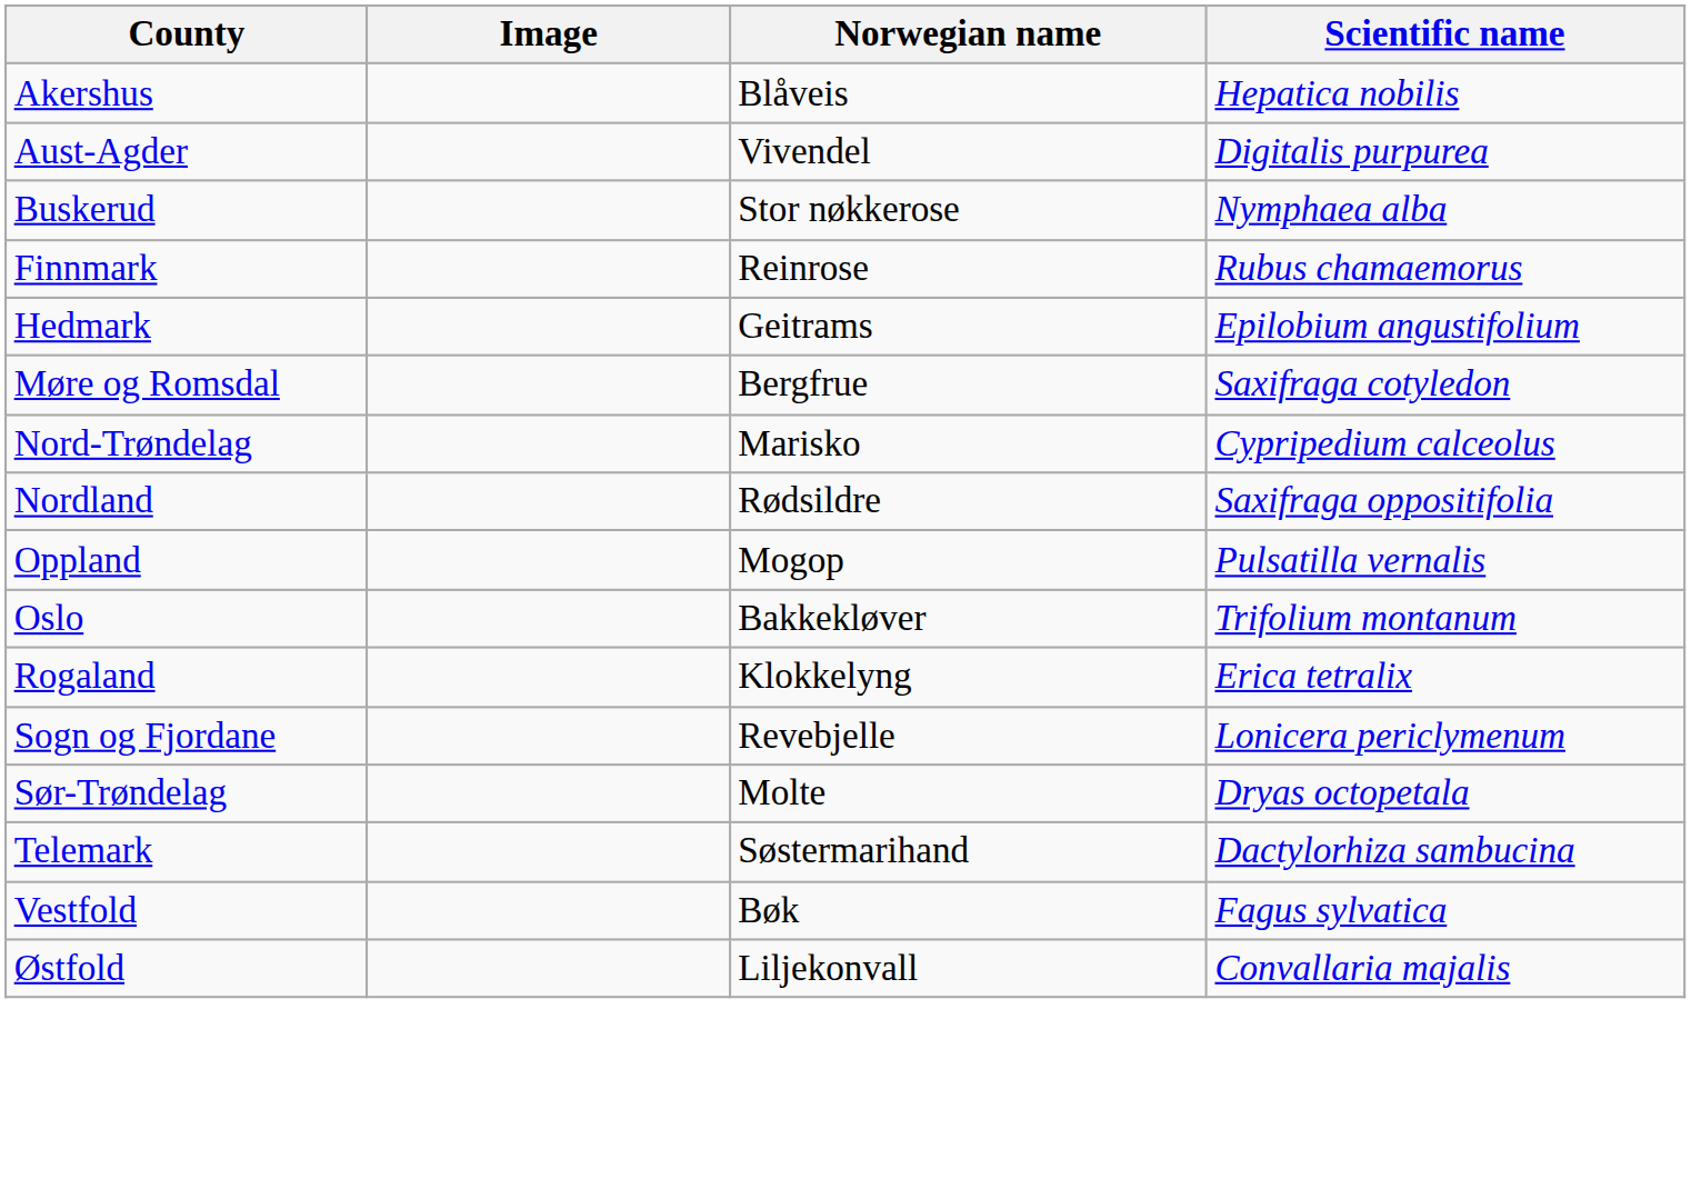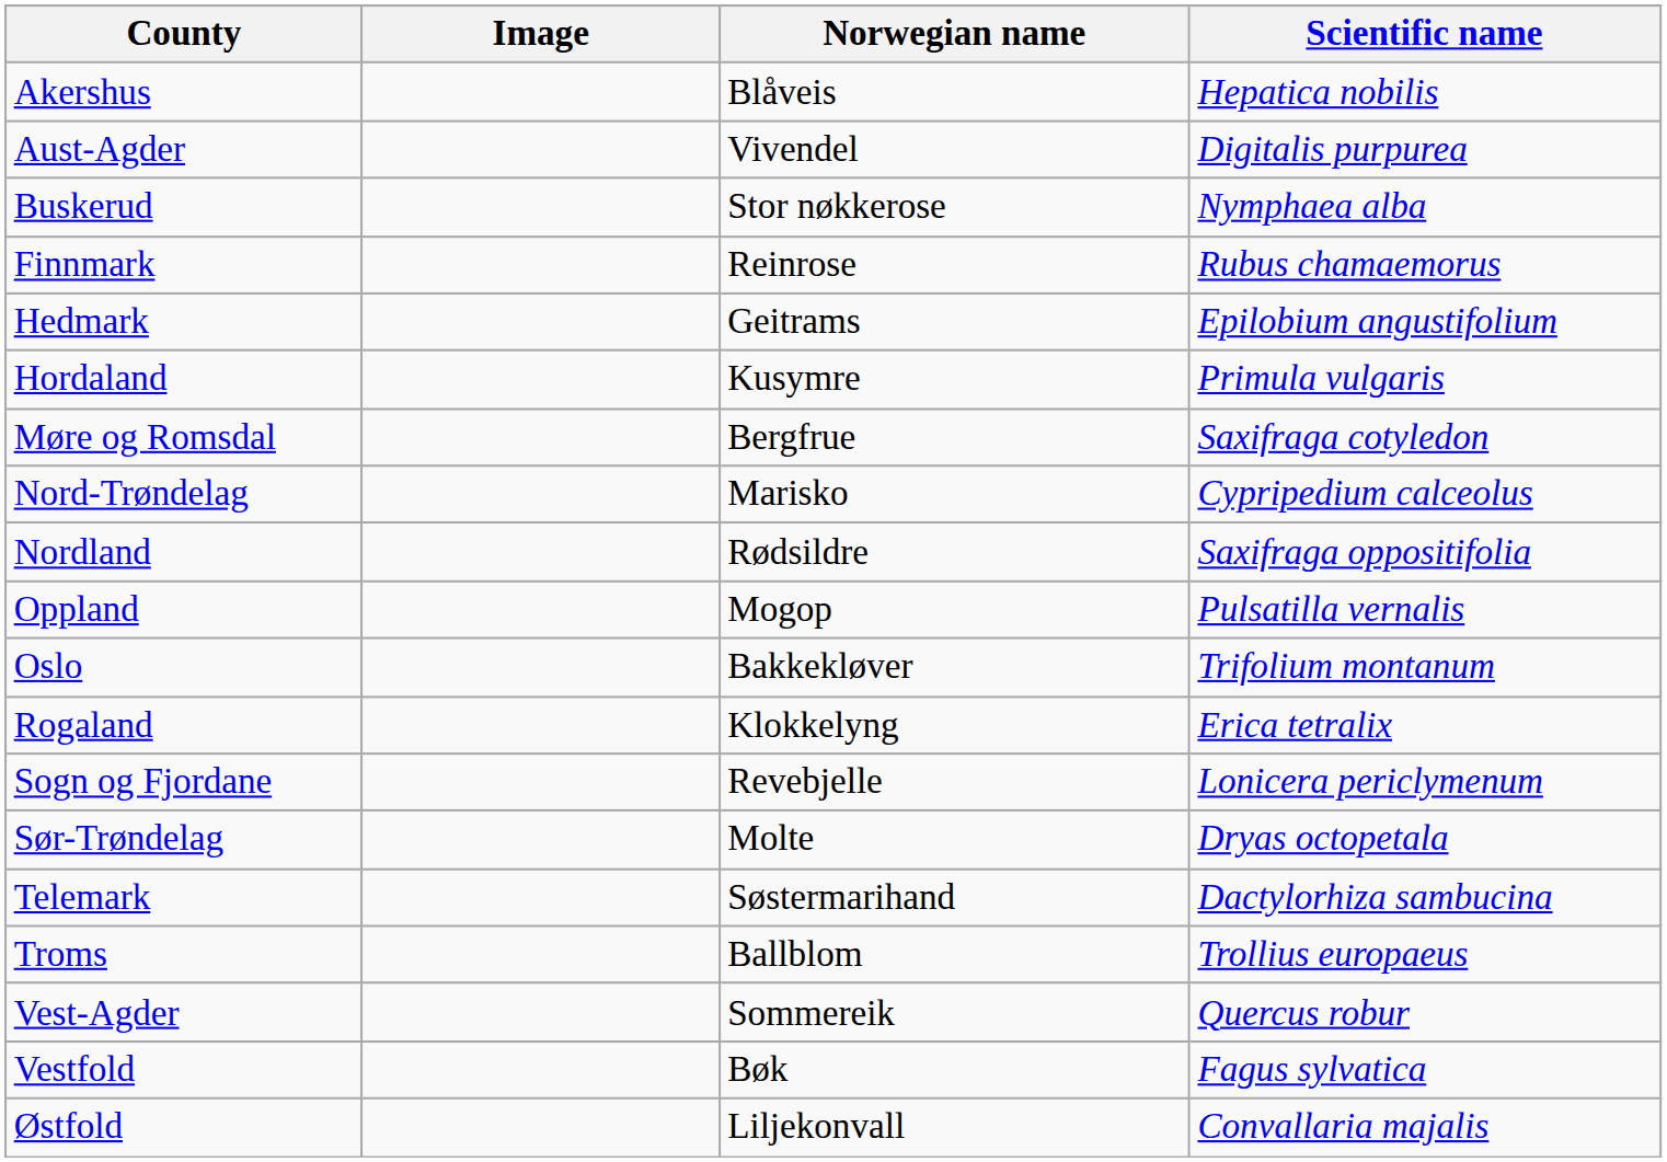+ row: Hordaland | Kusymre | Primula vulgaris
+ row: Troms | Ballblom | Trollius europaeus
+ row: Vest-Agder | Sommereik | Quercus robur
